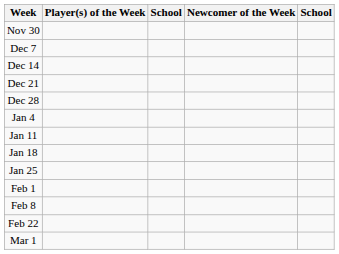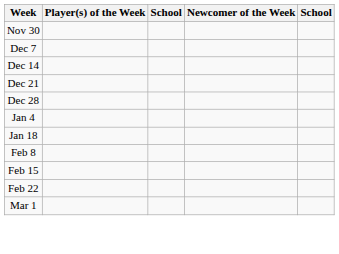- row: Jan 11
- row: Jan 25
- row: Feb 1
+ row: Feb 15
